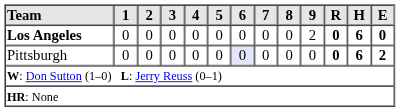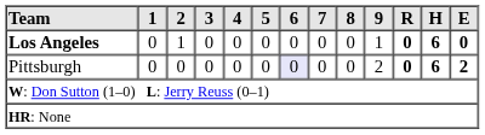Los Angeles | 2: 0 -> 1
Los Angeles | 9: 2 -> 1
Pittsburgh | 9: 0 -> 2
